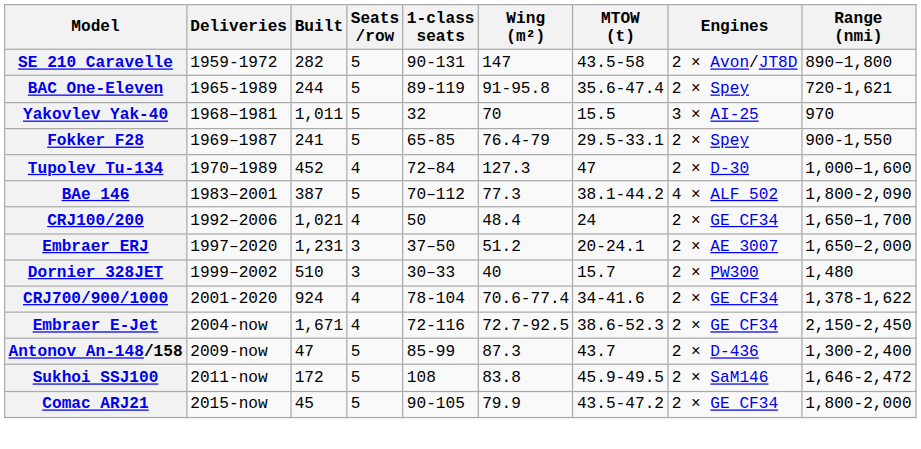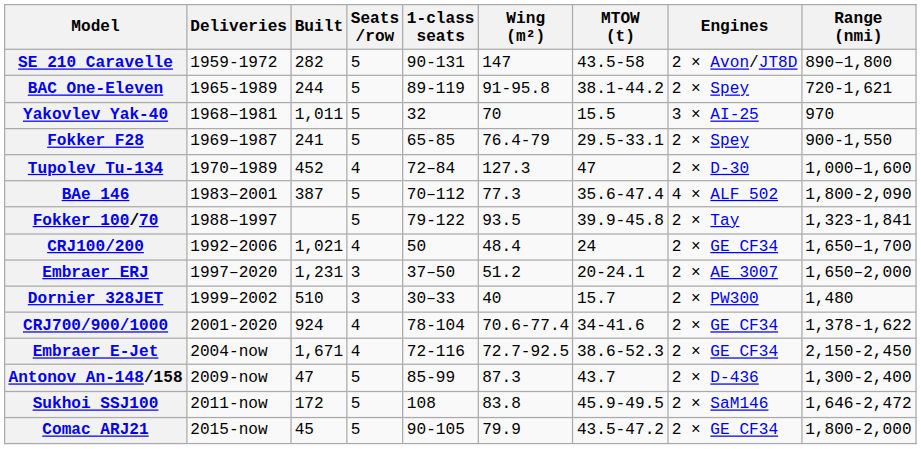BAC One-Eleven | MTOW (t): 35.6-47.4 -> 38.1-44.2
BAe 146 | MTOW (t): 38.1-44.2 -> 35.6-47.4
+ row: Fokker 100/70 | 1988–1997 | 5 | 79-122 | 93.5 | 39.9-45.8 | 2 × Tay | 1,323-1,841
